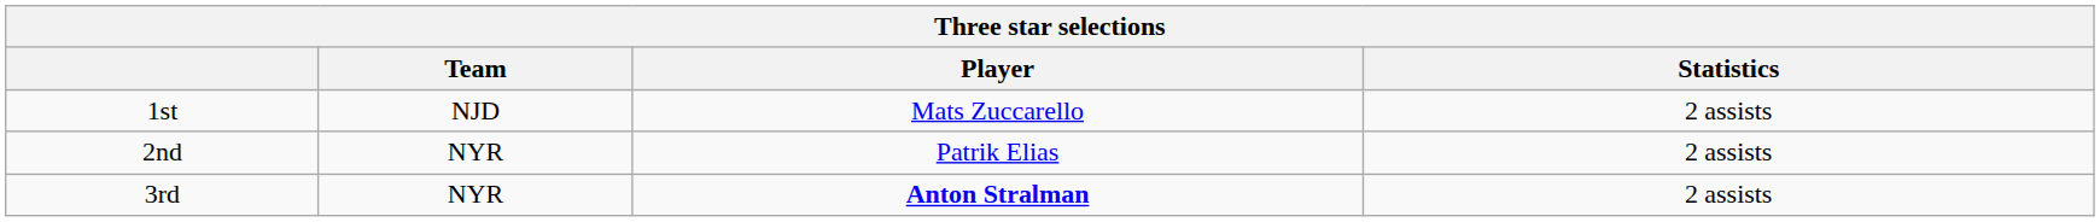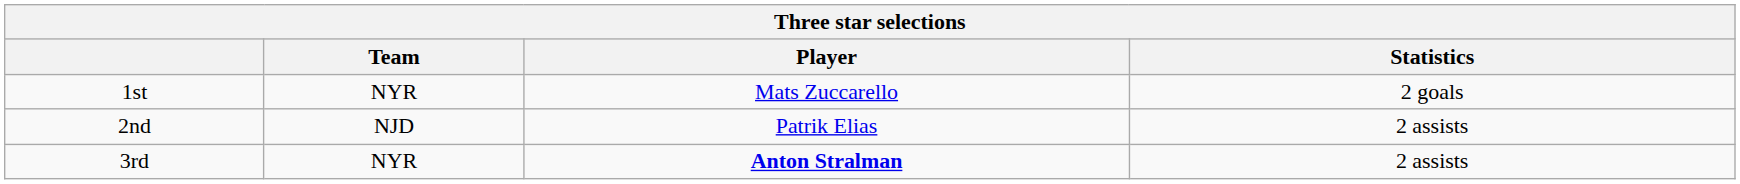1st | Team: NJD -> NYR
1st | Statistics: 2 assists -> 2 goals
2nd | Team: NYR -> NJD
